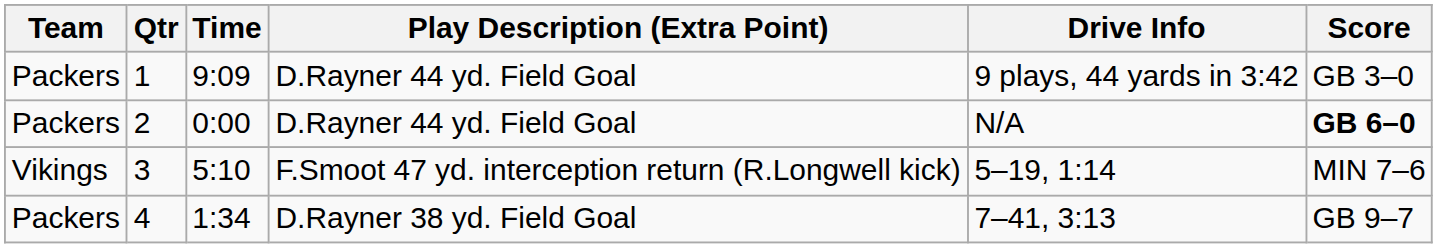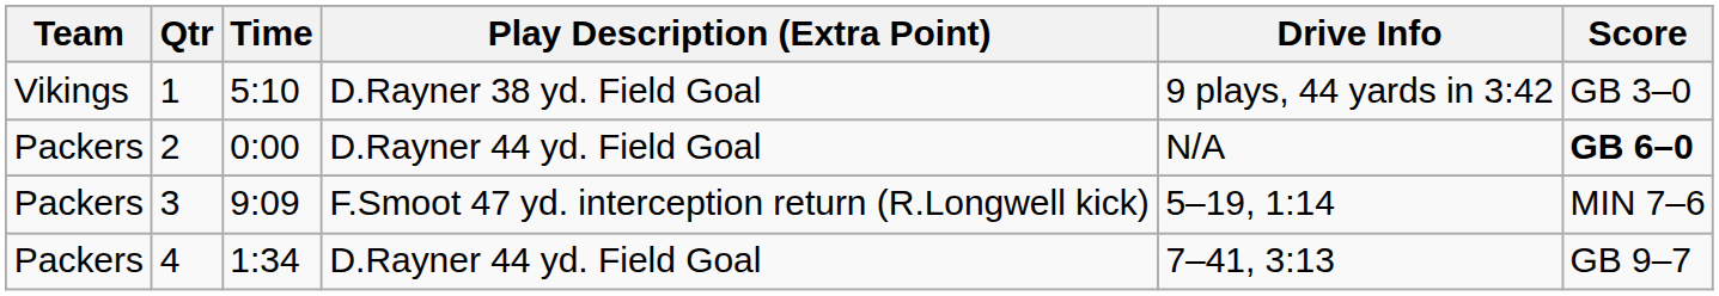1 | Team: Packers -> Vikings
1 | Time: 9:09 -> 5:10
1 | Play Description (Extra Point): D.Rayner 44 yd. Field Goal -> D.Rayner 38 yd. Field Goal
3 | Team: Vikings -> Packers
3 | Time: 5:10 -> 9:09
4 | Play Description (Extra Point): D.Rayner 38 yd. Field Goal -> D.Rayner 44 yd. Field Goal
